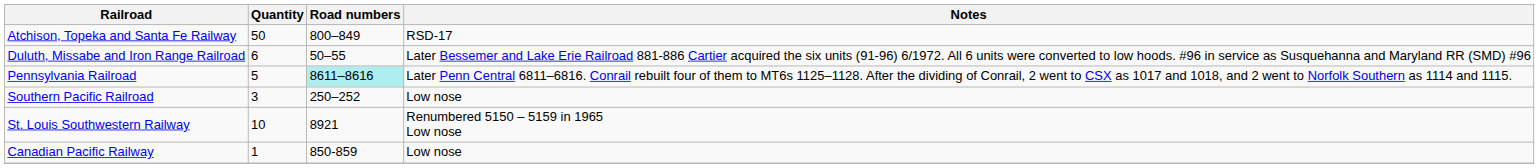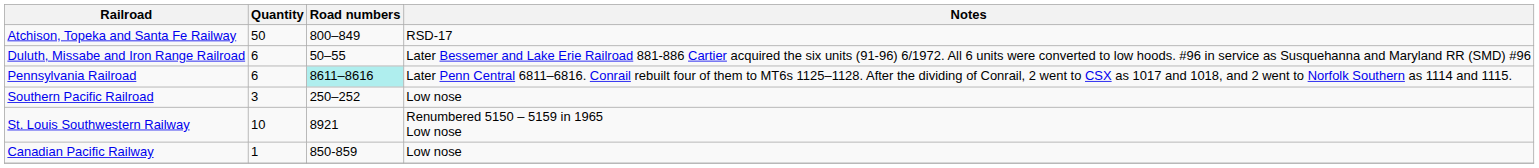Pennsylvania Railroad | Quantity: 5 -> 6
